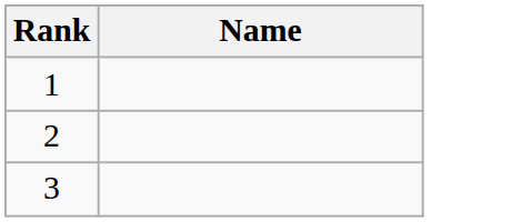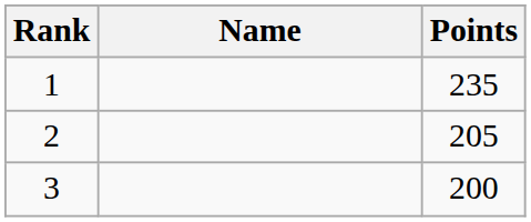+ column: Points | 235 | 205 | 200
